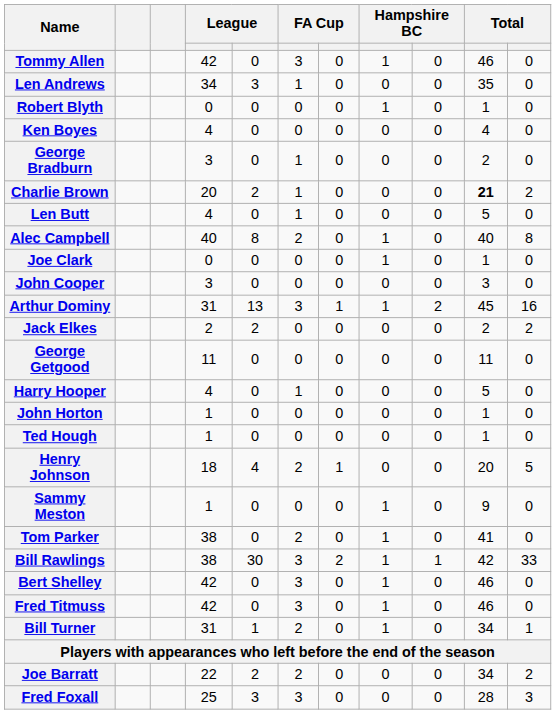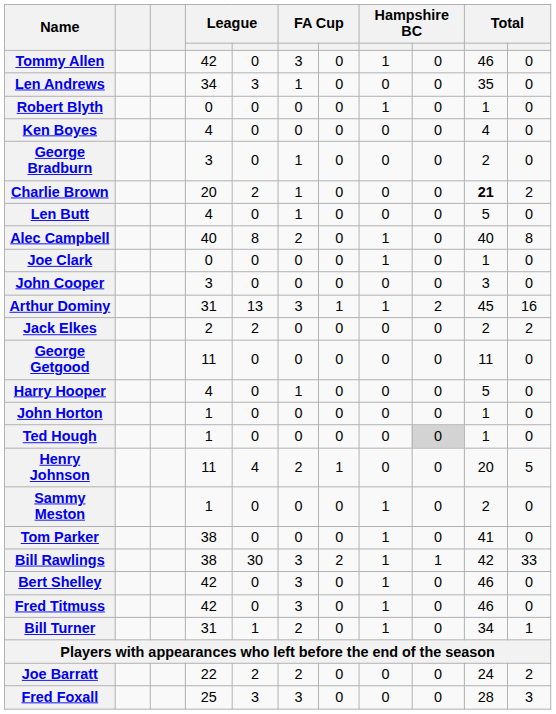Ted Hough | column 9: no background -> lightgrey background
Henry Johnson | column 4: 18 -> 11
Sammy Meston | column 10: 9 -> 2
Tom Parker | column 6: 2 -> 0
Joe Barratt | column 10: 34 -> 24
